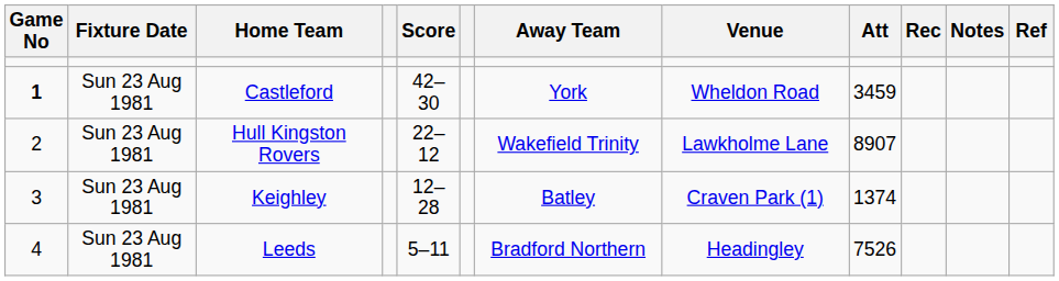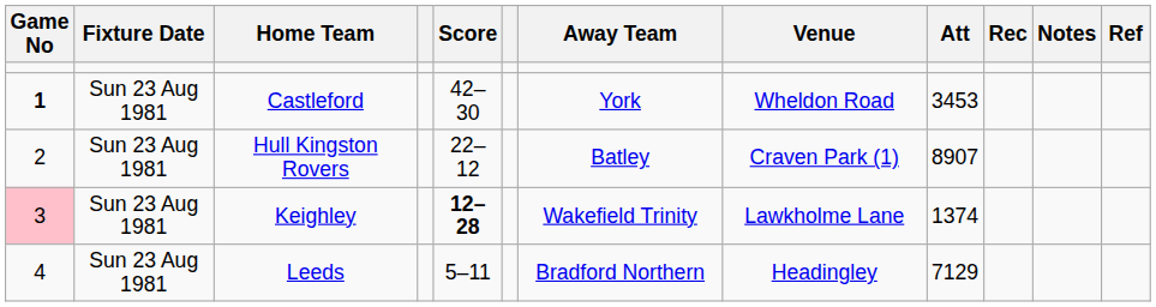Castleford | Att: 3459 -> 3453
Hull Kingston Rovers | Away Team: Wakefield Trinity -> Batley
Hull Kingston Rovers | Venue: Lawkholme Lane -> Craven Park (1)
Keighley | Game No: no background -> pink background
Keighley | Score: normal -> bold
Keighley | Away Team: Batley -> Wakefield Trinity
Keighley | Venue: Craven Park (1) -> Lawkholme Lane
Leeds | Att: 7526 -> 7129
